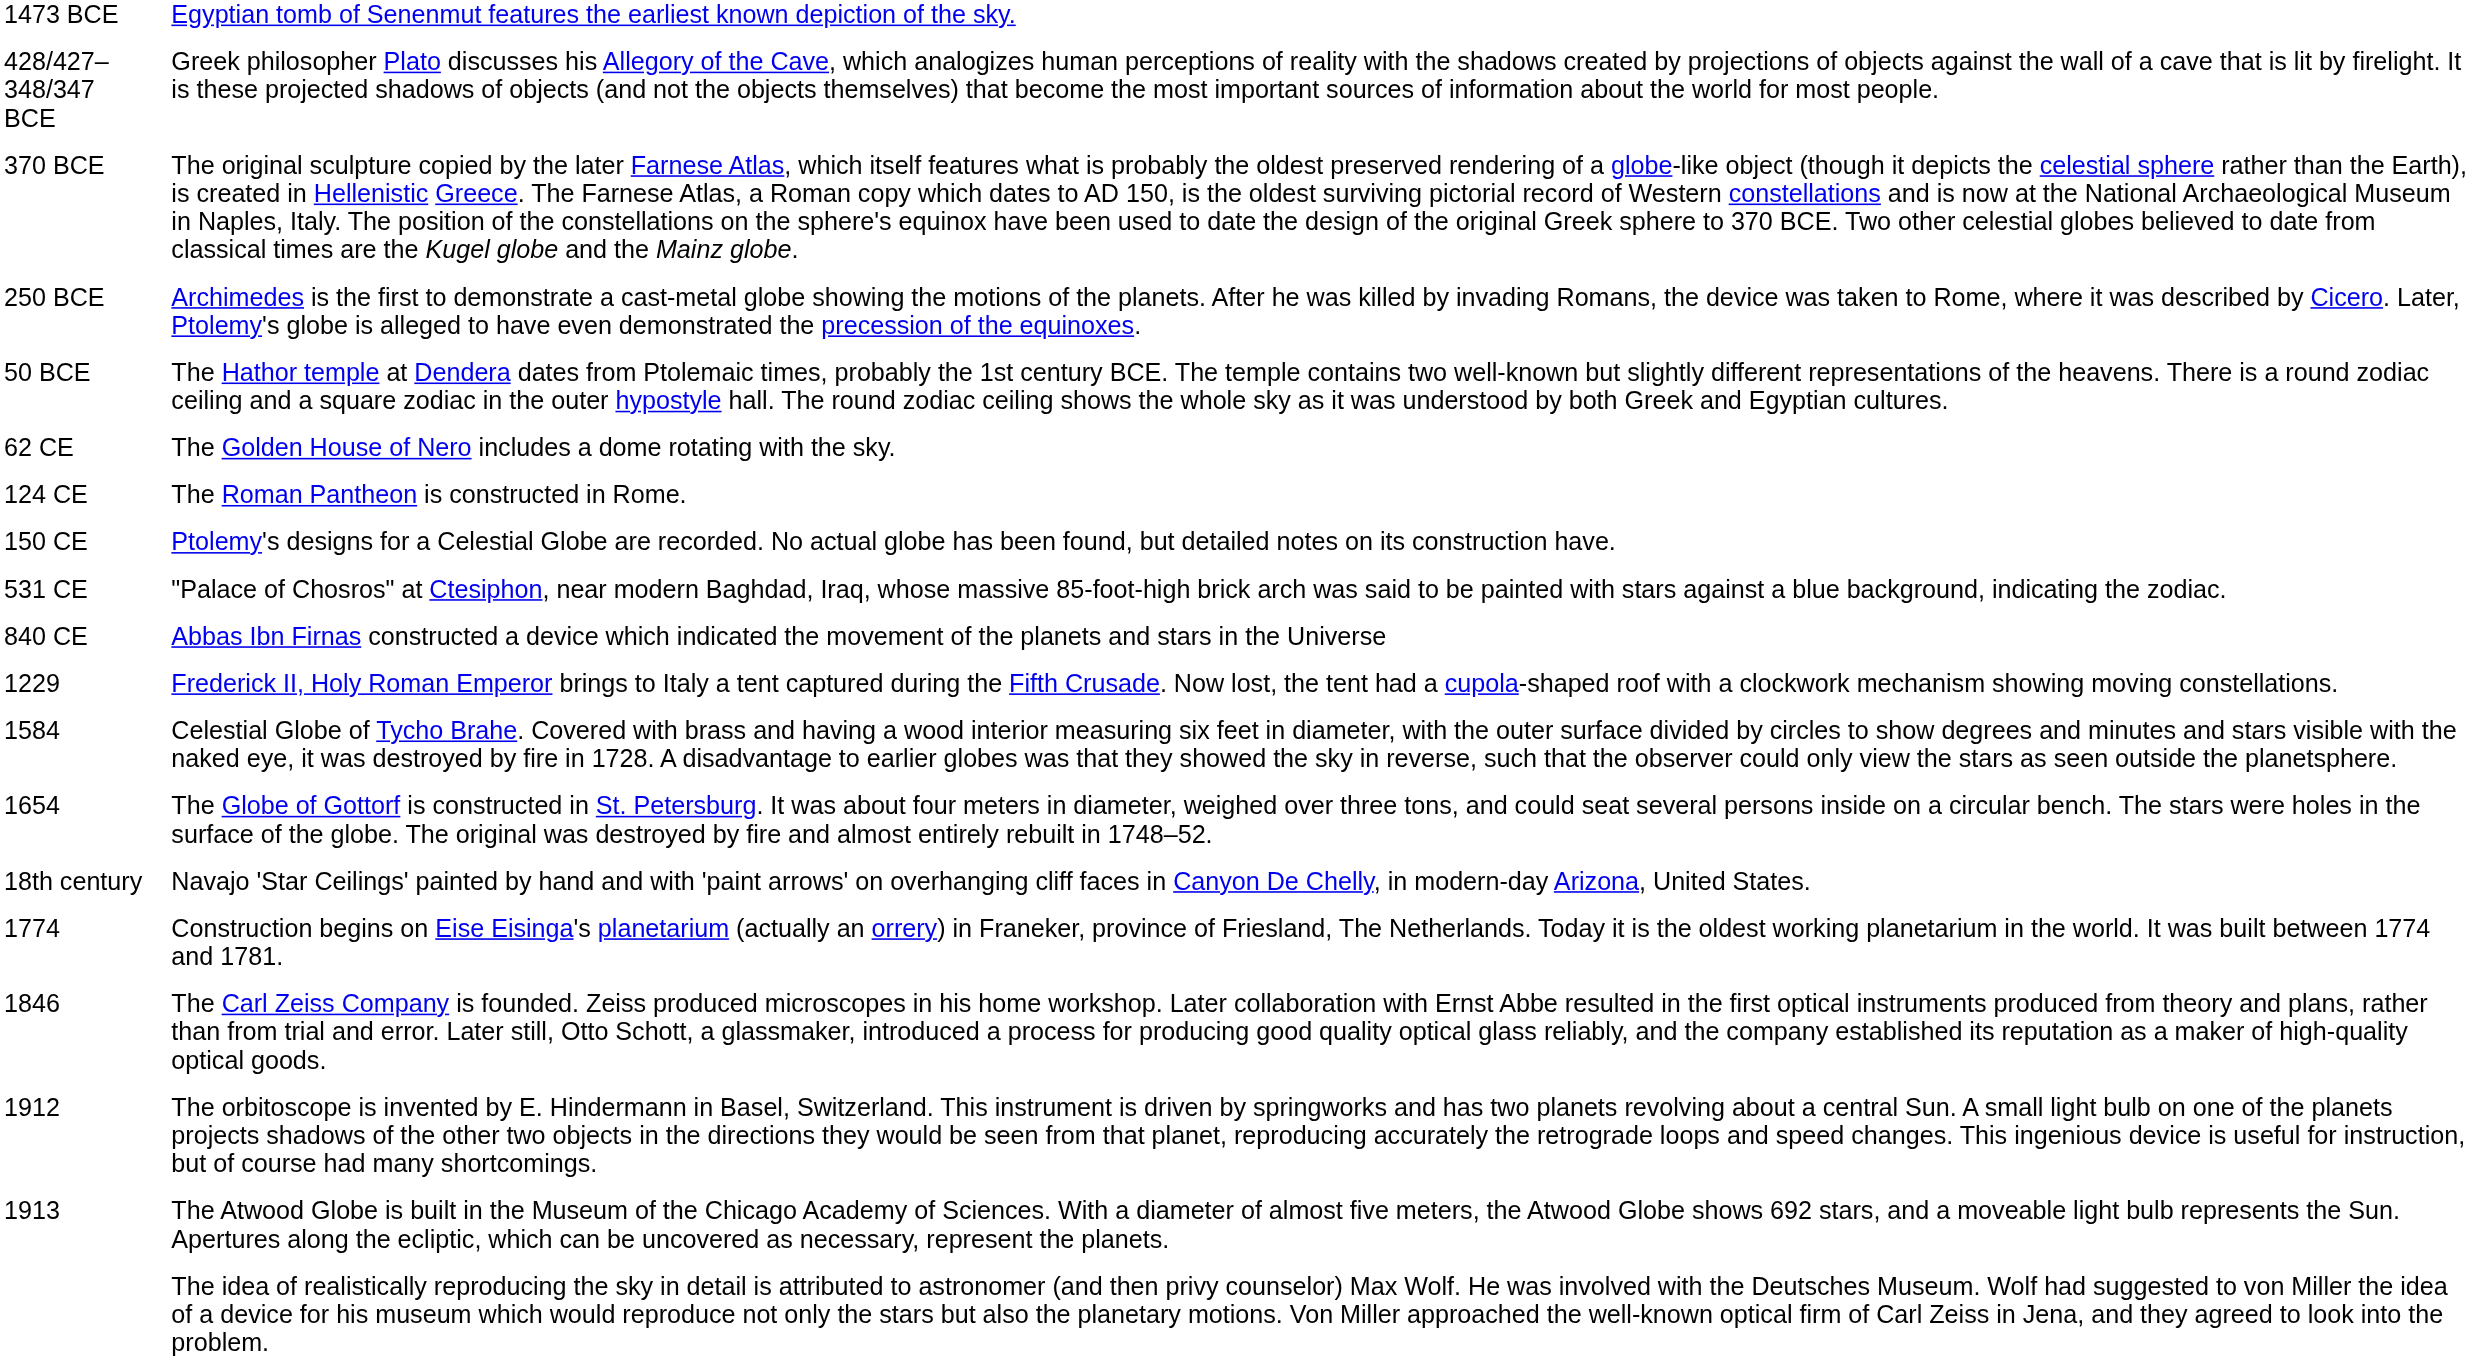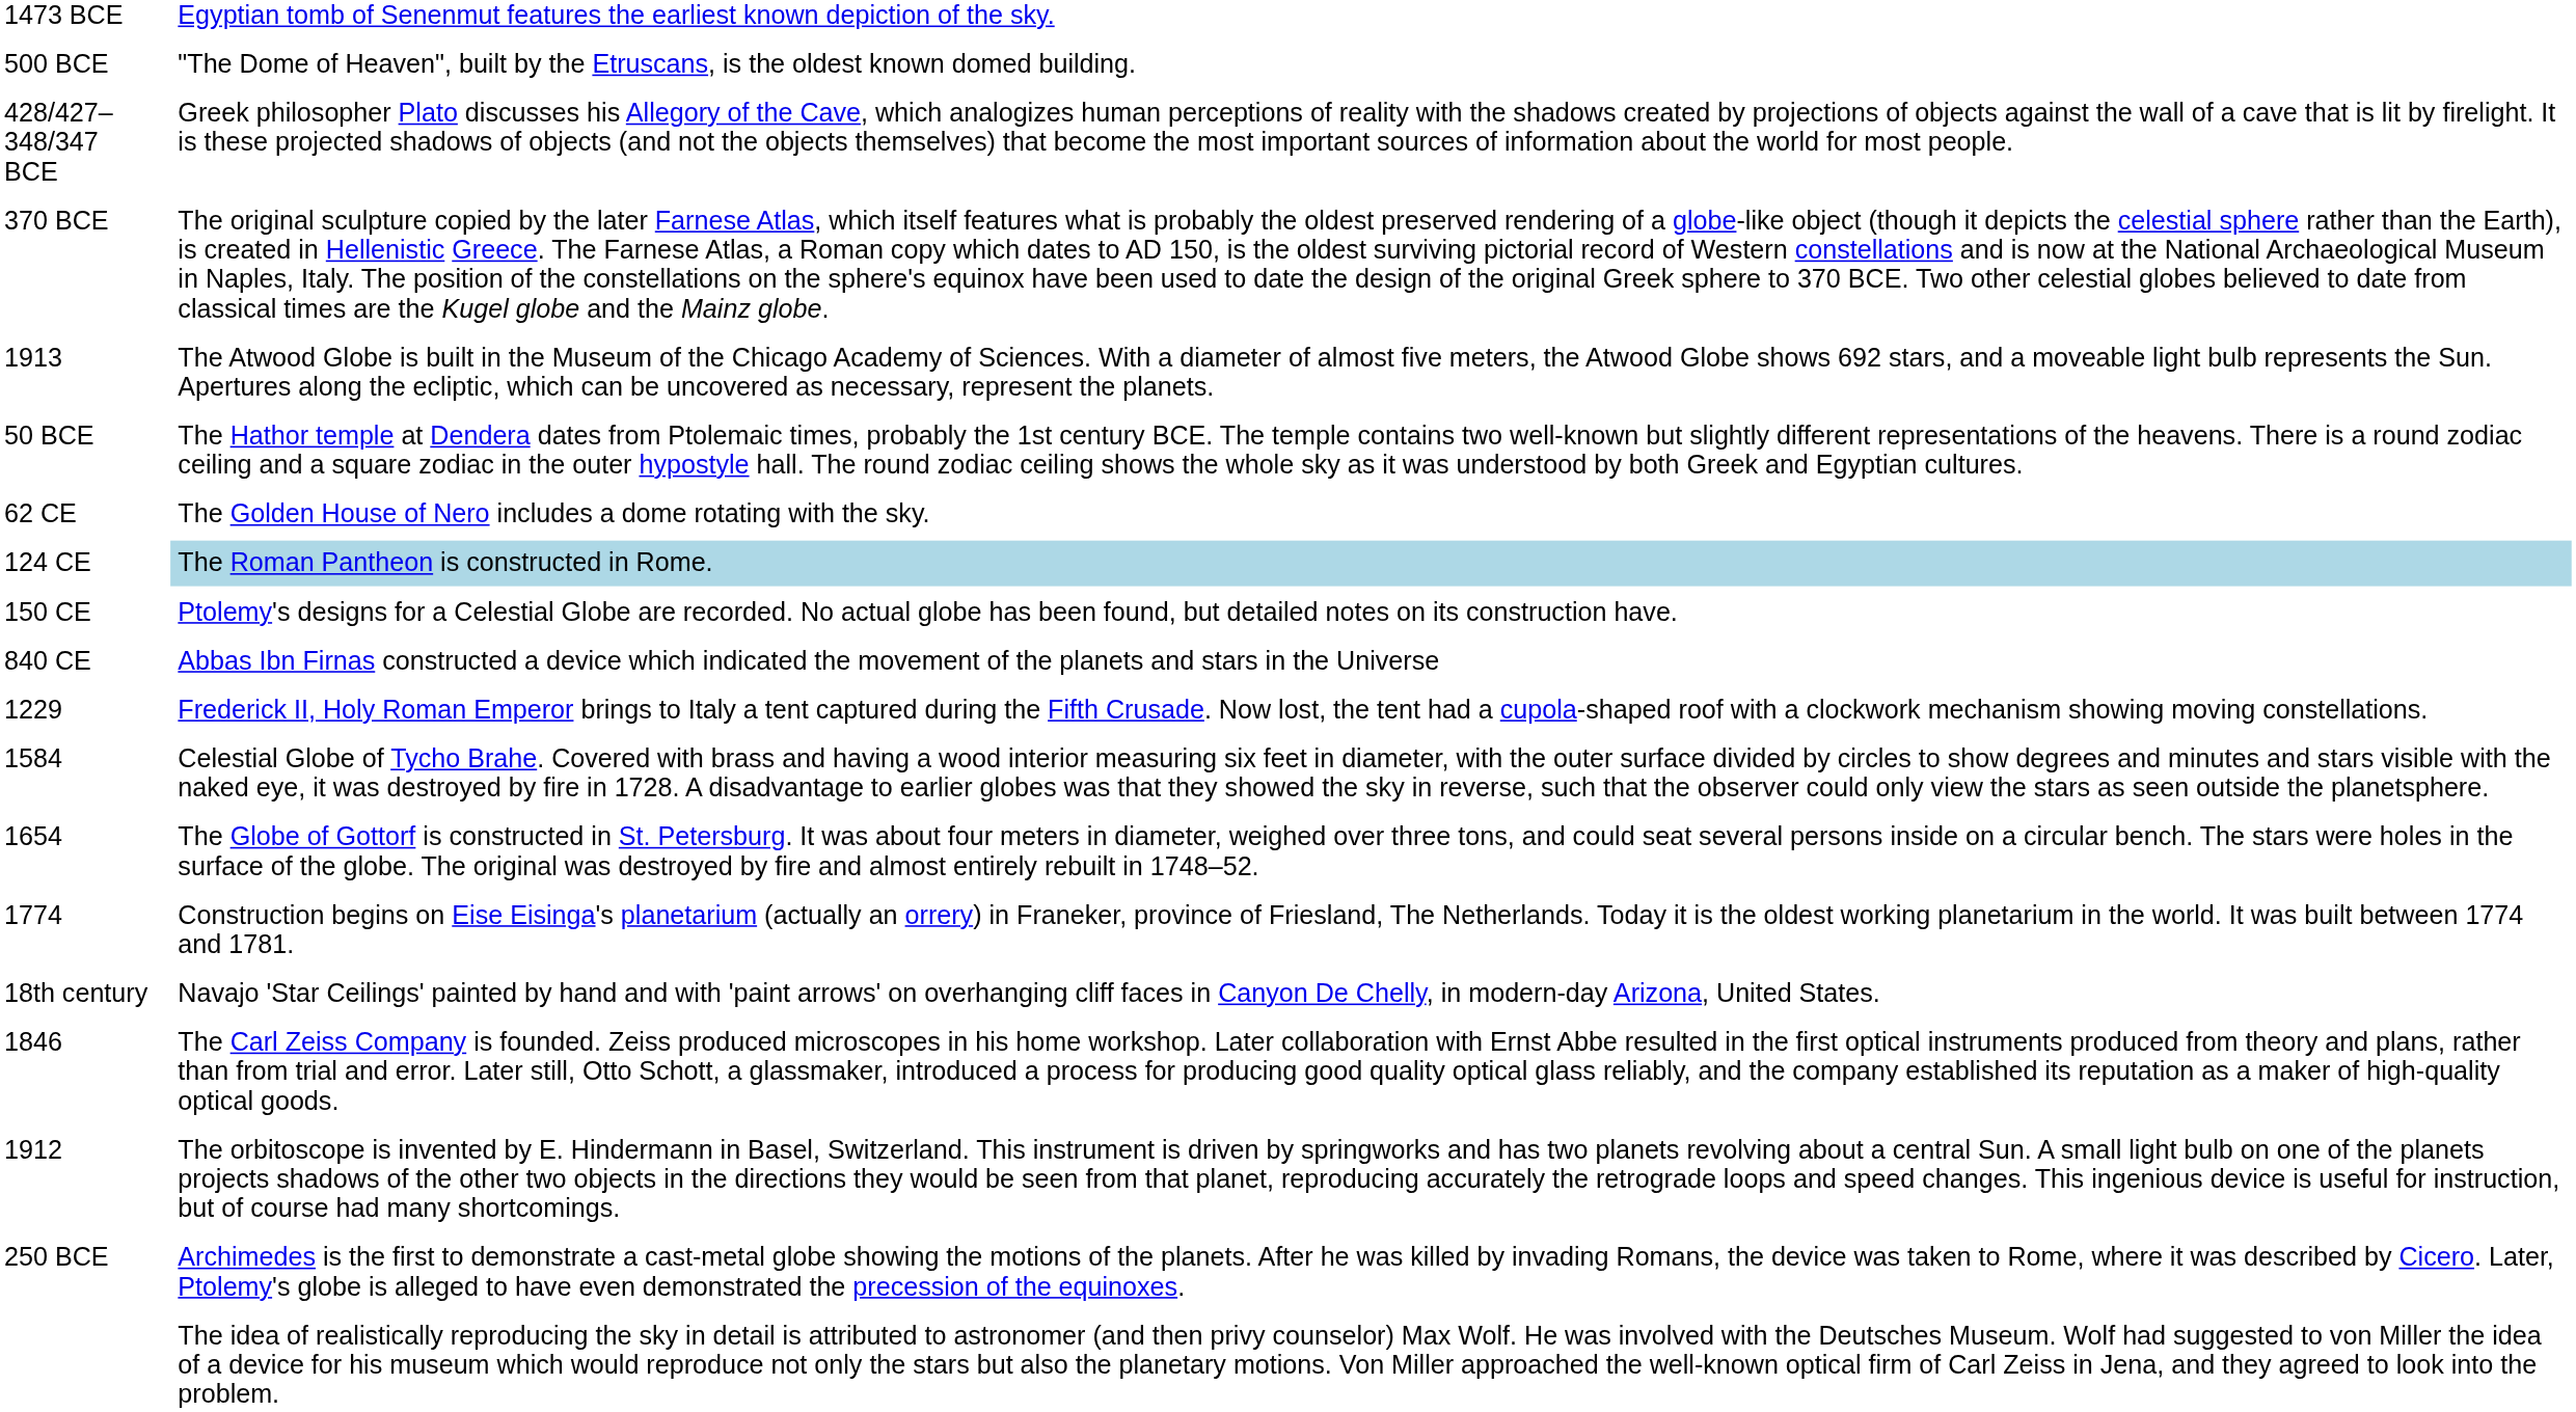+ row: 500 BCE | "The Dome of Heaven", built by the Etruscans, is the oldest known domed building.
rows swapped: 250 BCE <-> 1913
124 CE | column 2: no background -> lightblue background
- row: 531 CE | "Palace of Chosros" at Ctesiphon, near modern Baghdad, Iraq, whose massive 85-foot-high brick arch was said to be painted with stars against a blue background, indicating the zodiac.
rows swapped: 18th century <-> 1774
